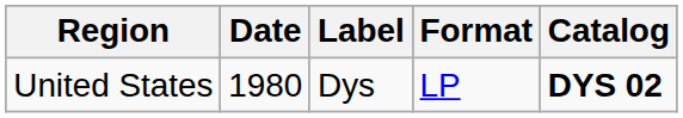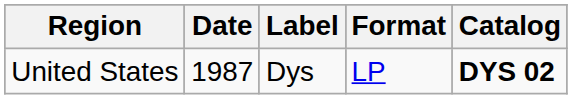United States | Date: 1980 -> 1987
